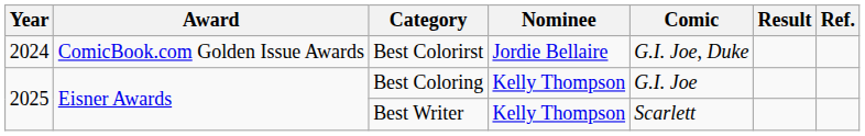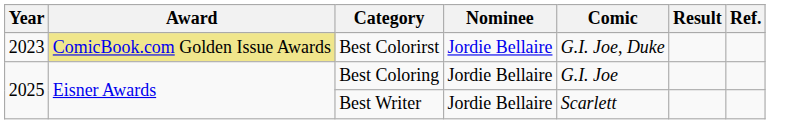Best Colorirst | Year: 2024 -> 2023
Best Colorirst | Award: no background -> khaki background
Best Coloring | Nominee: Kelly Thompson -> Jordie Bellaire
Best Writer | Nominee: Kelly Thompson -> Jordie Bellaire
